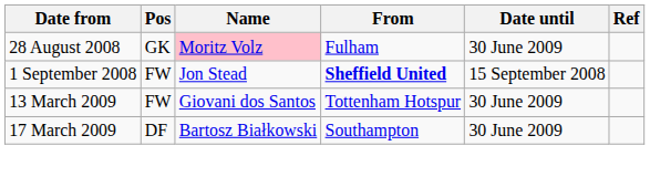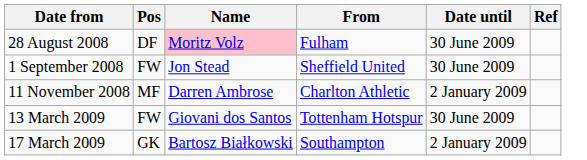28 August 2008 | Pos: GK -> DF
1 September 2008 | From: bold -> normal
1 September 2008 | Date until: 15 September 2008 -> 30 June 2009
+ row: 11 November 2008 | MF | Darren Ambrose | Charlton Athletic | 2 January 2009
17 March 2009 | Pos: DF -> GK
17 March 2009 | Date until: 30 June 2009 -> 2 January 2009
